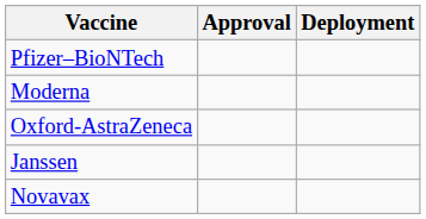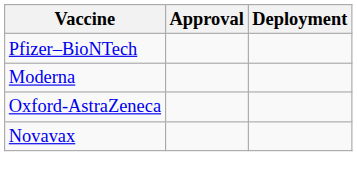- row: Janssen
